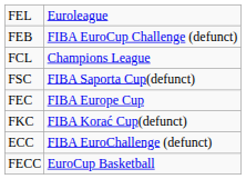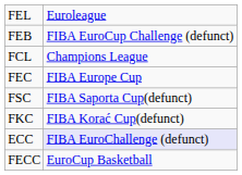rows swapped: FEC <-> FSC
ECC | column 2: no background -> lavender background
